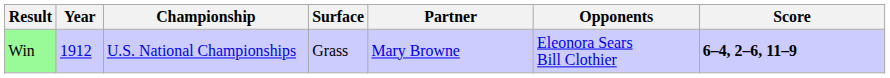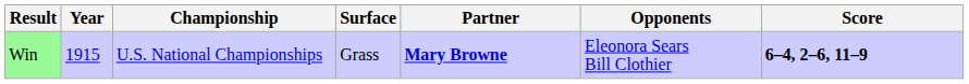Win | Year: 1912 -> 1915
Win | Partner: normal -> bold
